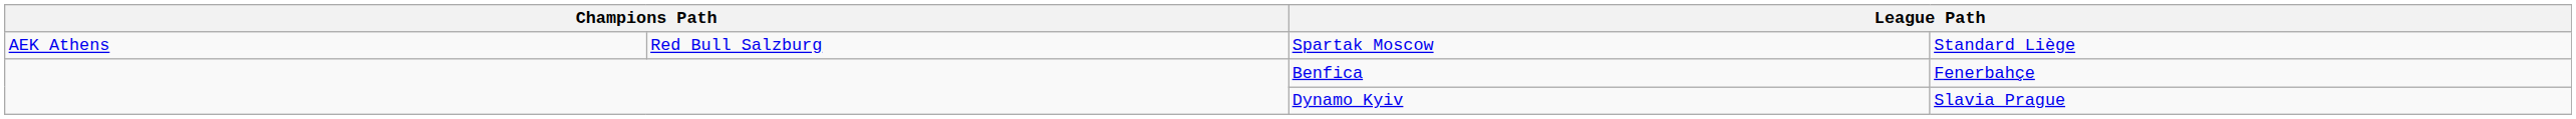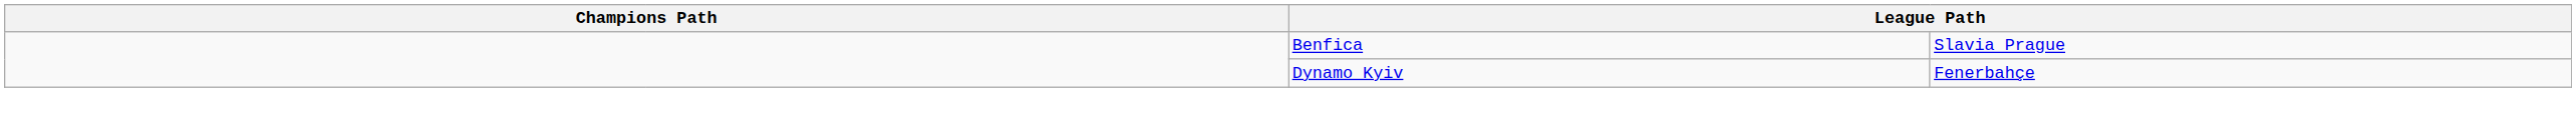- row: AEK Athens | Red Bull Salzburg | Spartak Moscow | Standard Liège
Benfica | column 4: Fenerbahçe -> Slavia Prague
Dynamo Kyiv | column 4: Slavia Prague -> Fenerbahçe
